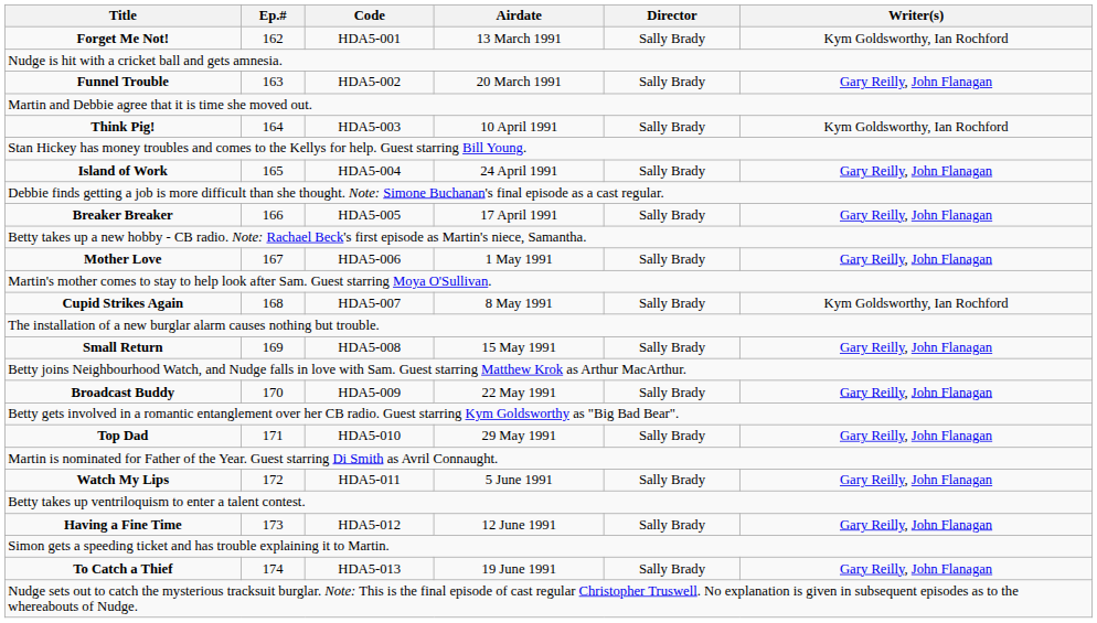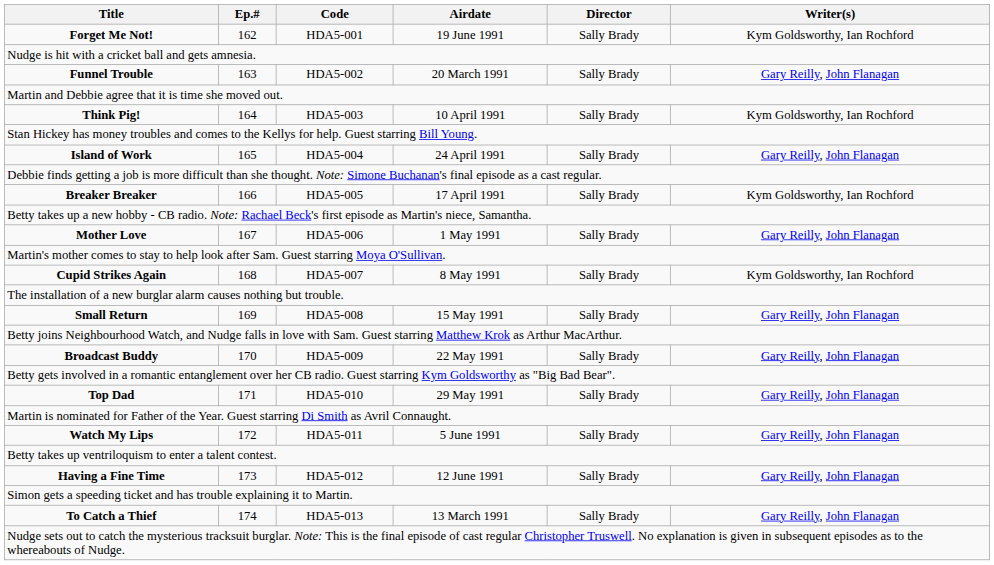Forget Me Not! | Airdate: 13 March 1991 -> 19 June 1991
Breaker Breaker | Writer(s): Gary Reilly, John Flanagan -> Kym Goldsworthy, Ian Rochford
To Catch a Thief | Airdate: 19 June 1991 -> 13 March 1991
